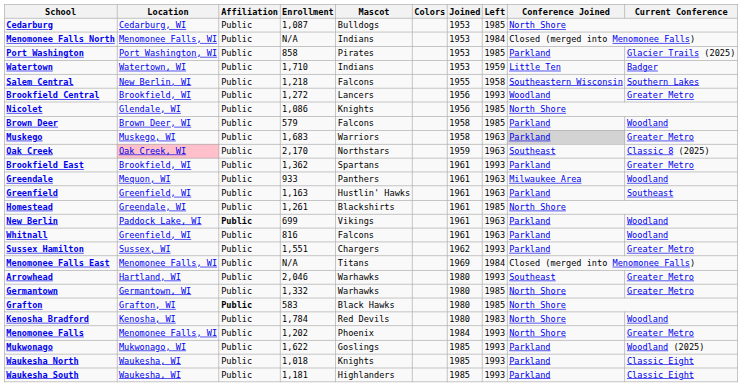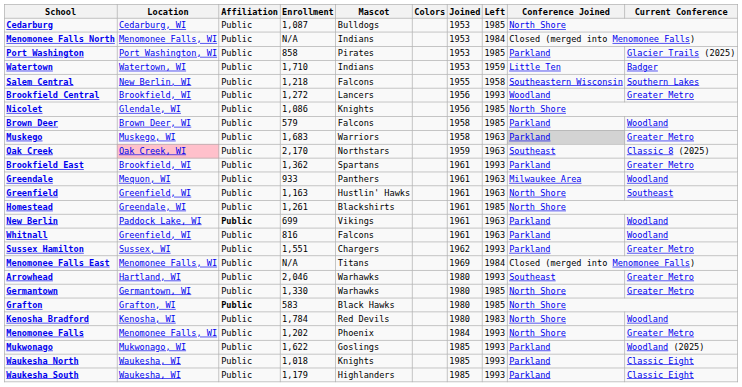Greenfield | Conference Joined: Parkland -> North Shore
Germantown | Enrollment: 1,332 -> 1,330
Waukesha South | Enrollment: 1,181 -> 1,179
